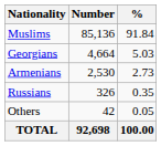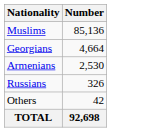- column: % | 91.84 | 5.03 | 2.73 | 0.35 | 0.05 | 100.00
